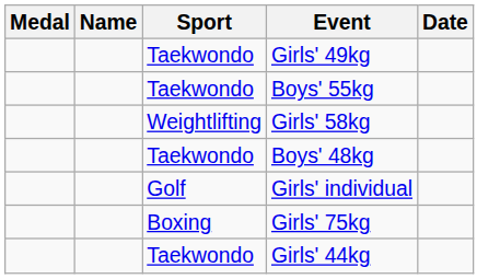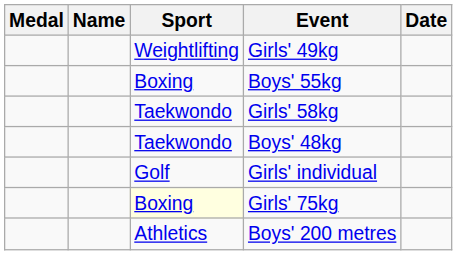Girls' 49kg | Sport: Taekwondo -> Weightlifting
Boys' 55kg | Sport: Taekwondo -> Boxing
Girls' 58kg | Sport: Weightlifting -> Taekwondo
Girls' 75kg | Sport: no background -> lightyellow background
- row: Taekwondo | Girls' 44kg
+ row: Athletics | Boys' 200 metres
